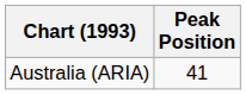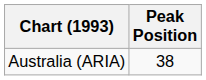Australia (ARIA) | Peak Position: 41 -> 38
